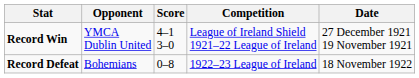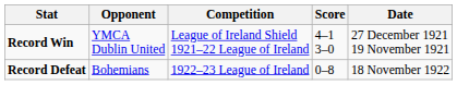columns swapped: Score <-> Competition
